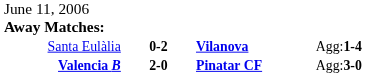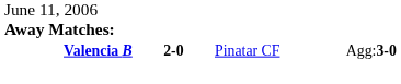- row: Santa Eulàlia | 0-2 | Vilanova | Agg:1-4
Valencia B | column 3: bold -> normal
